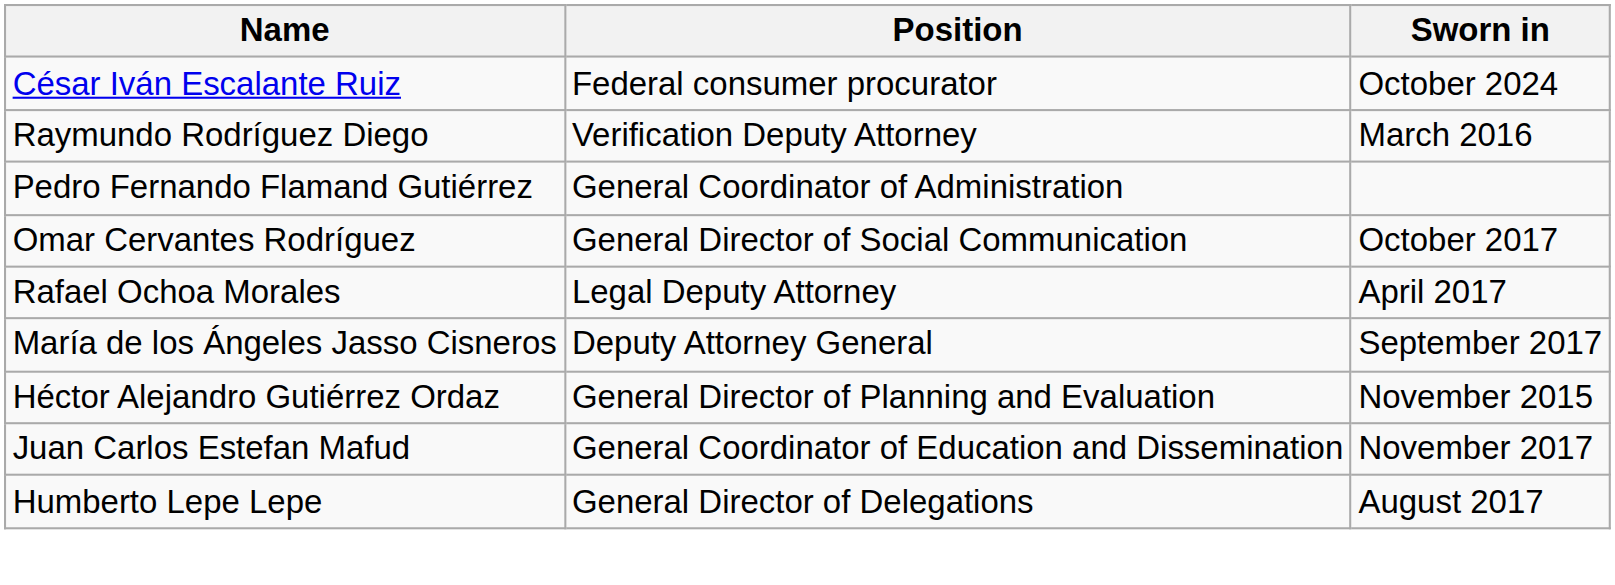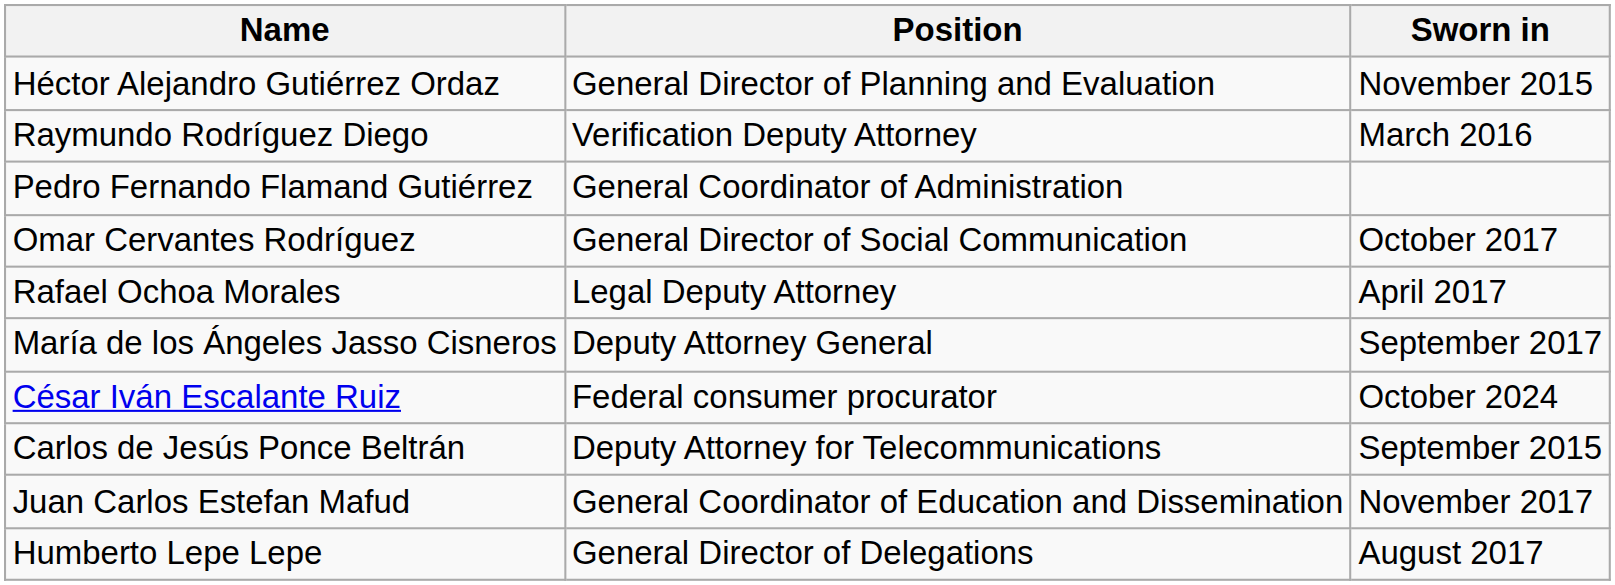rows swapped: César Iván Escalante Ruiz <-> Héctor Alejandro Gutiérrez Ordaz
+ row: Carlos de Jesús Ponce Beltrán | Deputy Attorney for Telecommunications | September 2015
